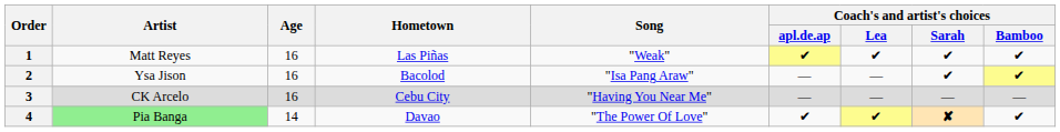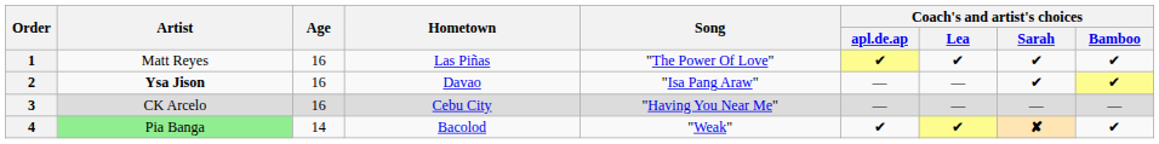1 | Song: "Weak" -> "The Power Of Love"
2 | Artist: normal -> bold
2 | Hometown: Bacolod -> Davao
4 | Hometown: Davao -> Bacolod
4 | Song: "The Power Of Love" -> "Weak"
